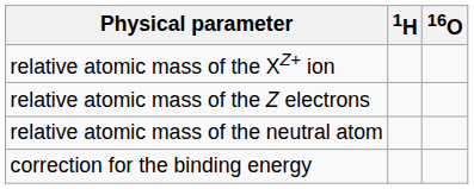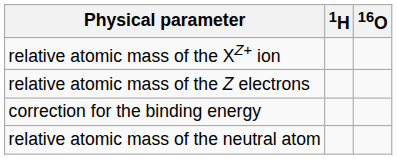rows swapped: correction for the binding energy <-> relative atomic mass of the neutral atom
